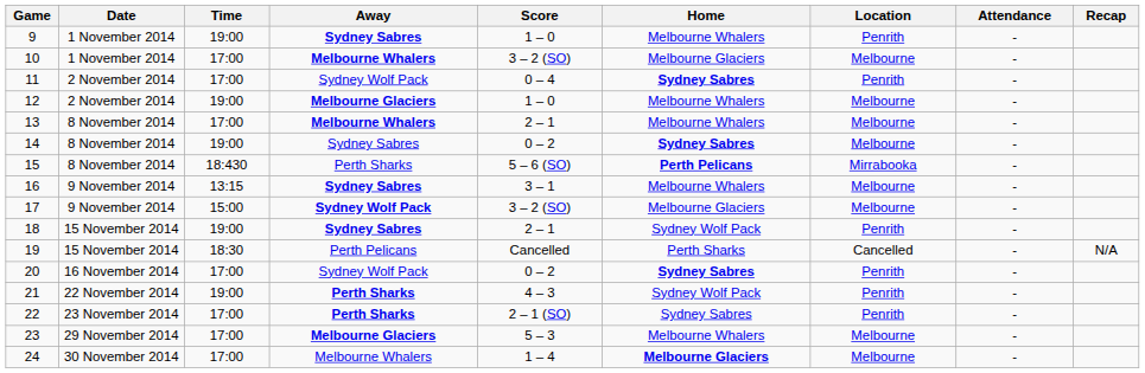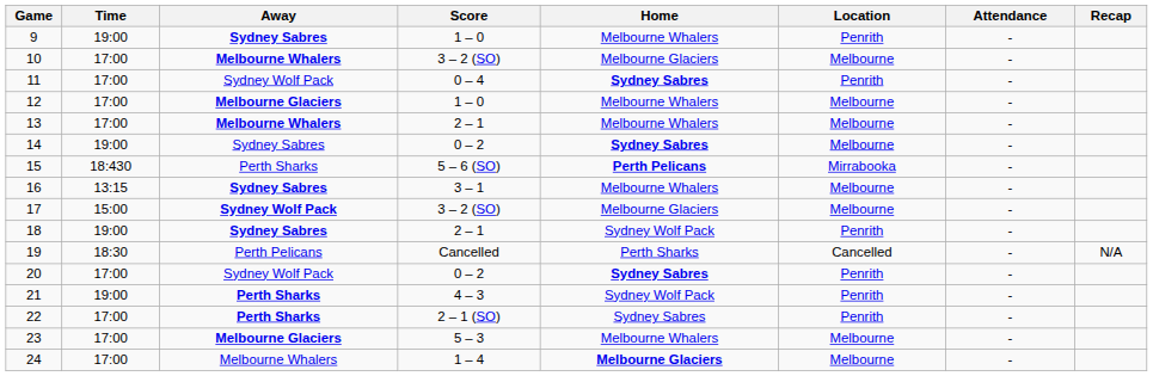- column: Date | 1 November 2014 | 1 November 2014 | 2 November 2014 | 2 November 2014 | 8 November 2014 | 8 November 2014 | 8 November 2014 | 9 November 2014 | 9 November 2014 | 15 November 2014 | 15 November 2014 | 16 November 2014 | 22 November 2014 | 23 November 2014 | 29 November 2014 | 30 November 2014
12 | Time: 19:00 -> 17:00
